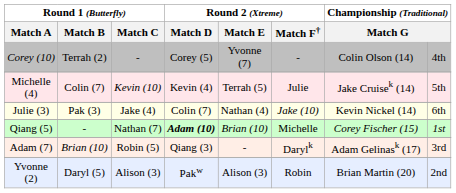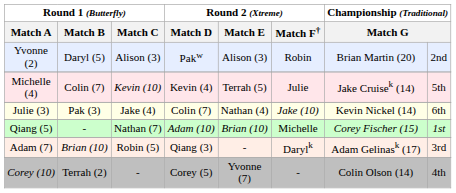rows swapped: Yvonne (2) <-> Corey (10)
Qiang (5) | Round 2 (Xtreme) / Match D: bold -> normal
